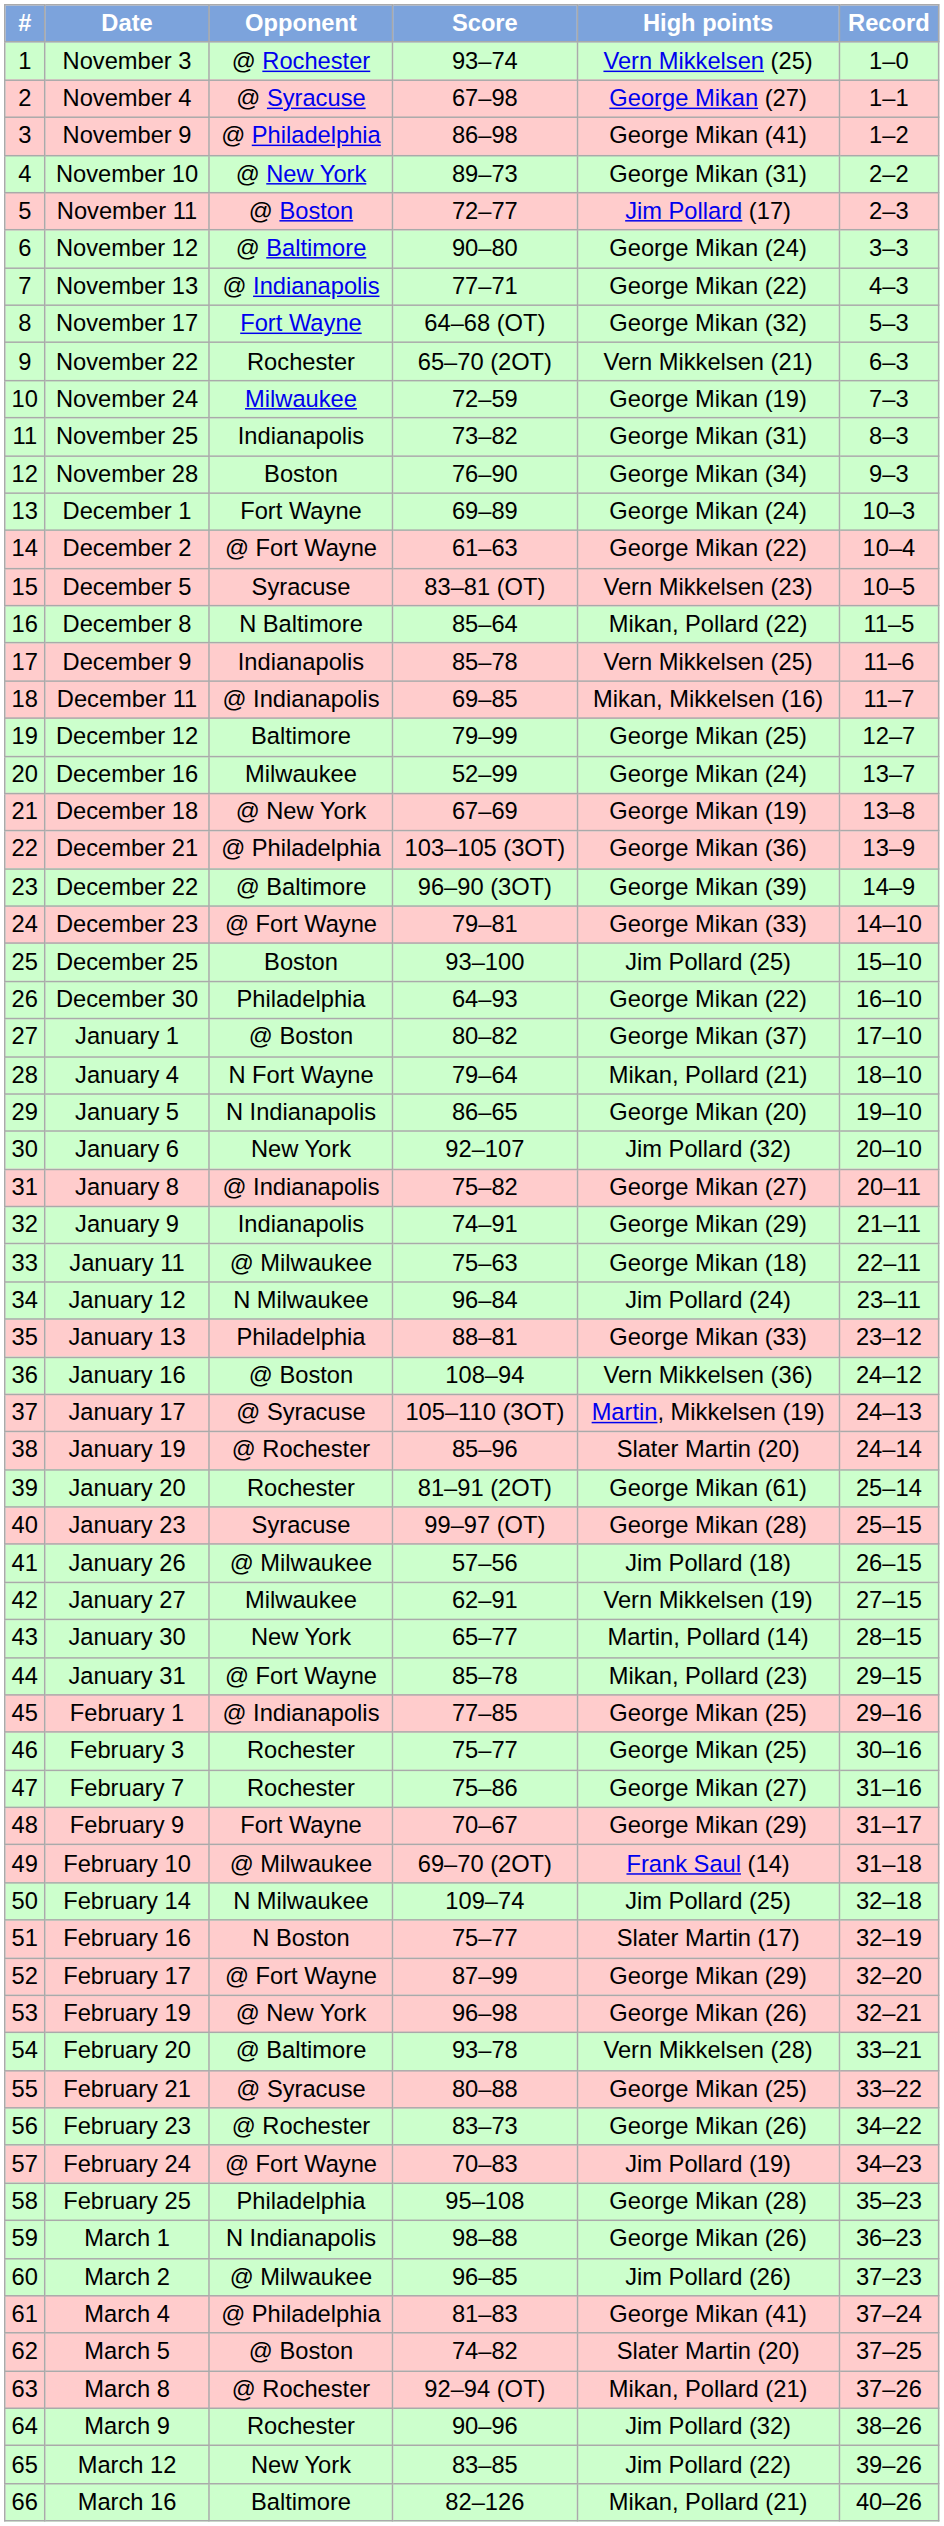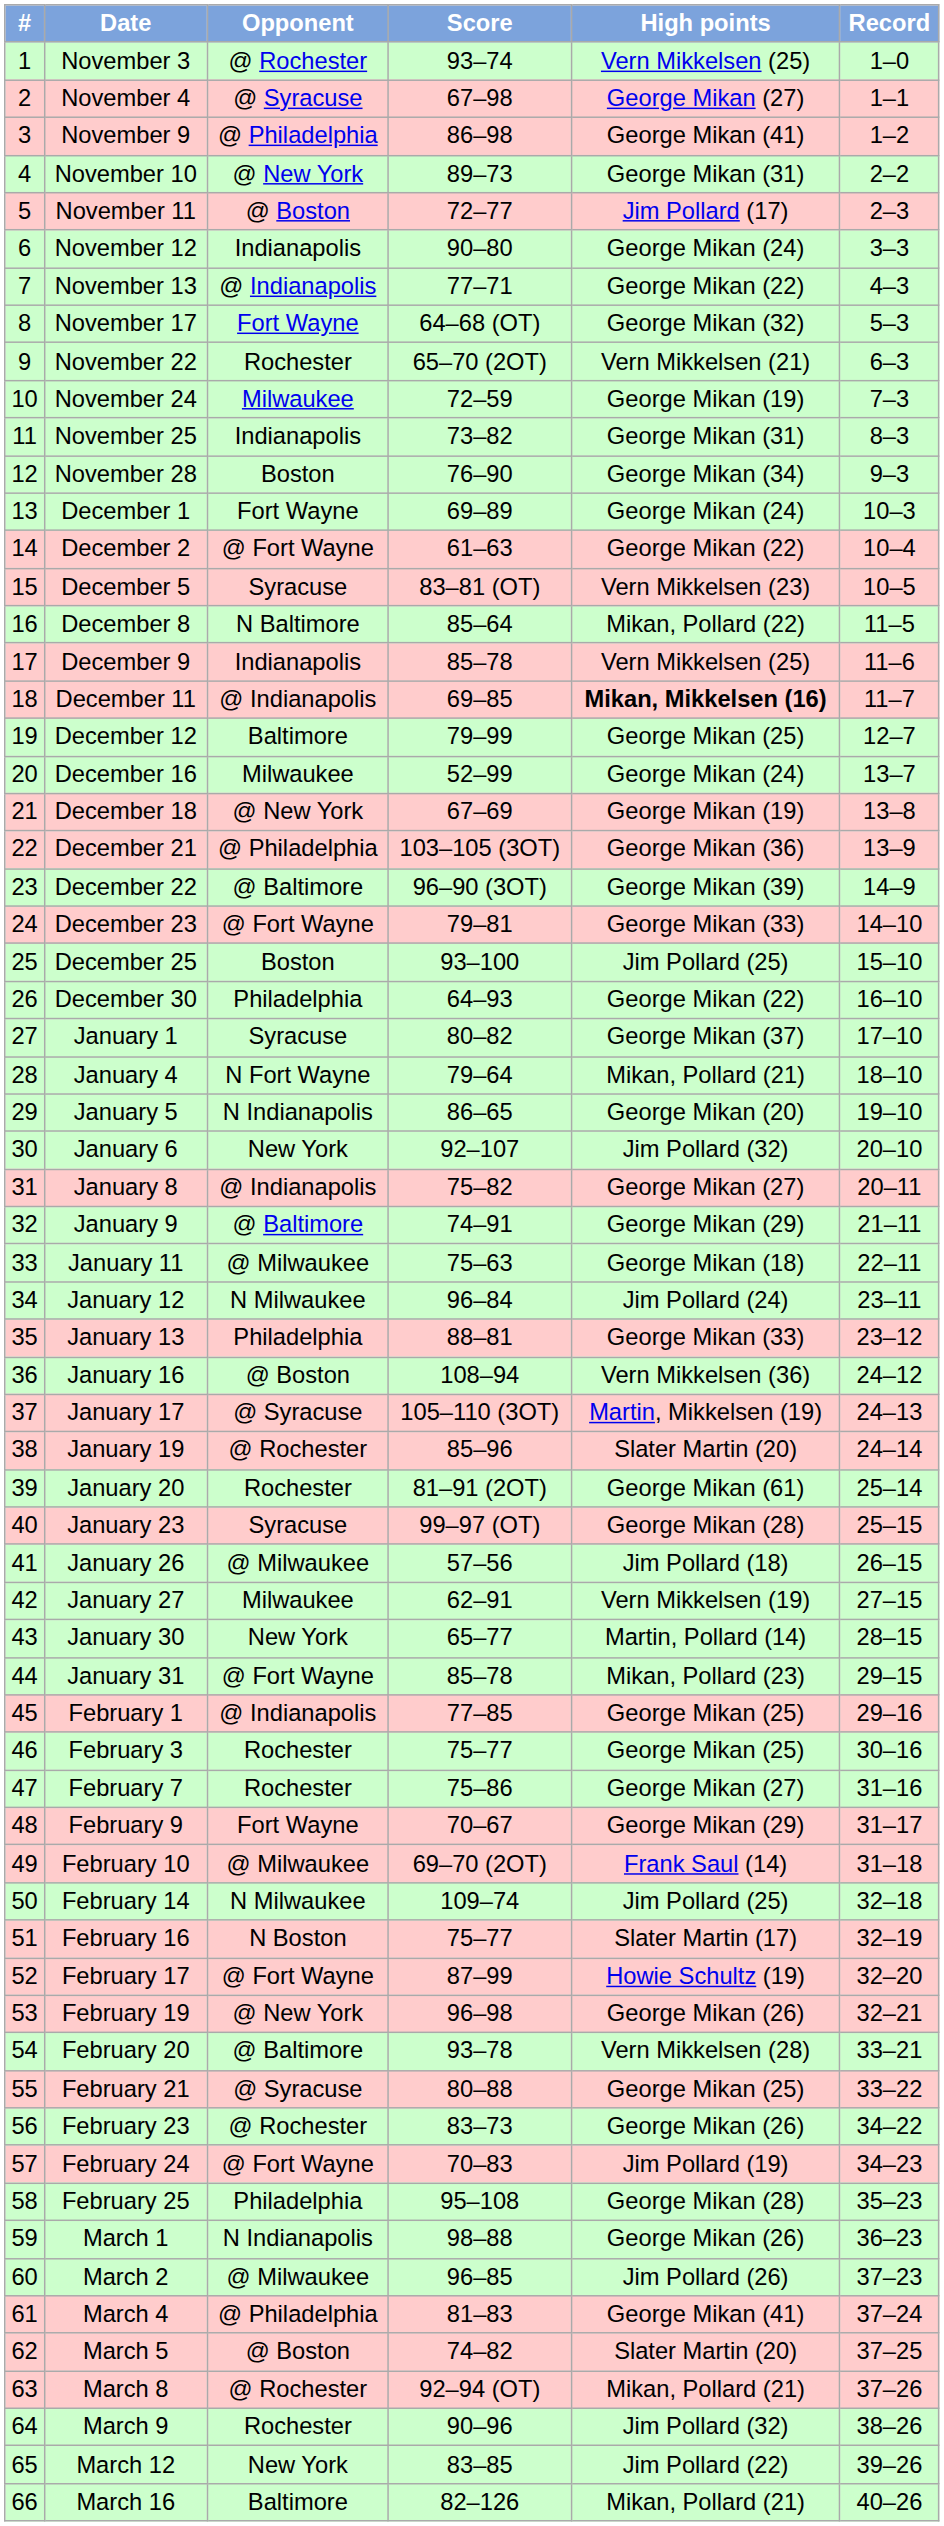November 12 | Opponent: @ Baltimore -> Indianapolis
December 11 | High points: normal -> bold
January 1 | Opponent: @ Boston -> Syracuse
January 9 | Opponent: Indianapolis -> @ Baltimore
February 17 | High points: George Mikan (29) -> Howie Schultz (19)
